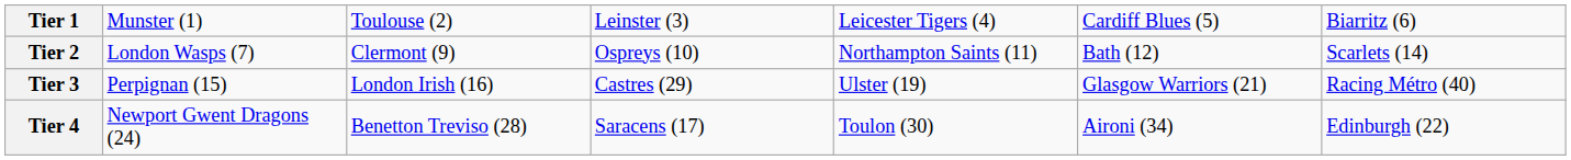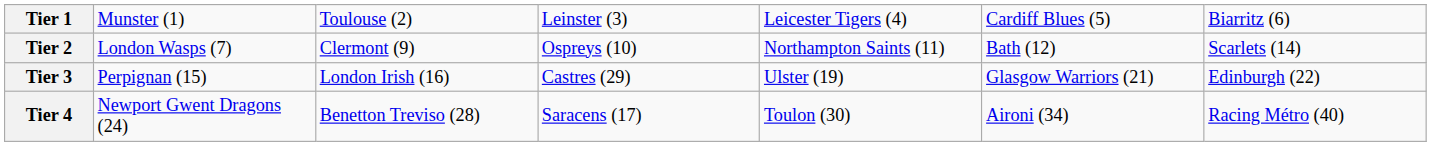Tier 3 | column 7: Racing Métro (40) -> Edinburgh (22)
Tier 4 | column 7: Edinburgh (22) -> Racing Métro (40)
